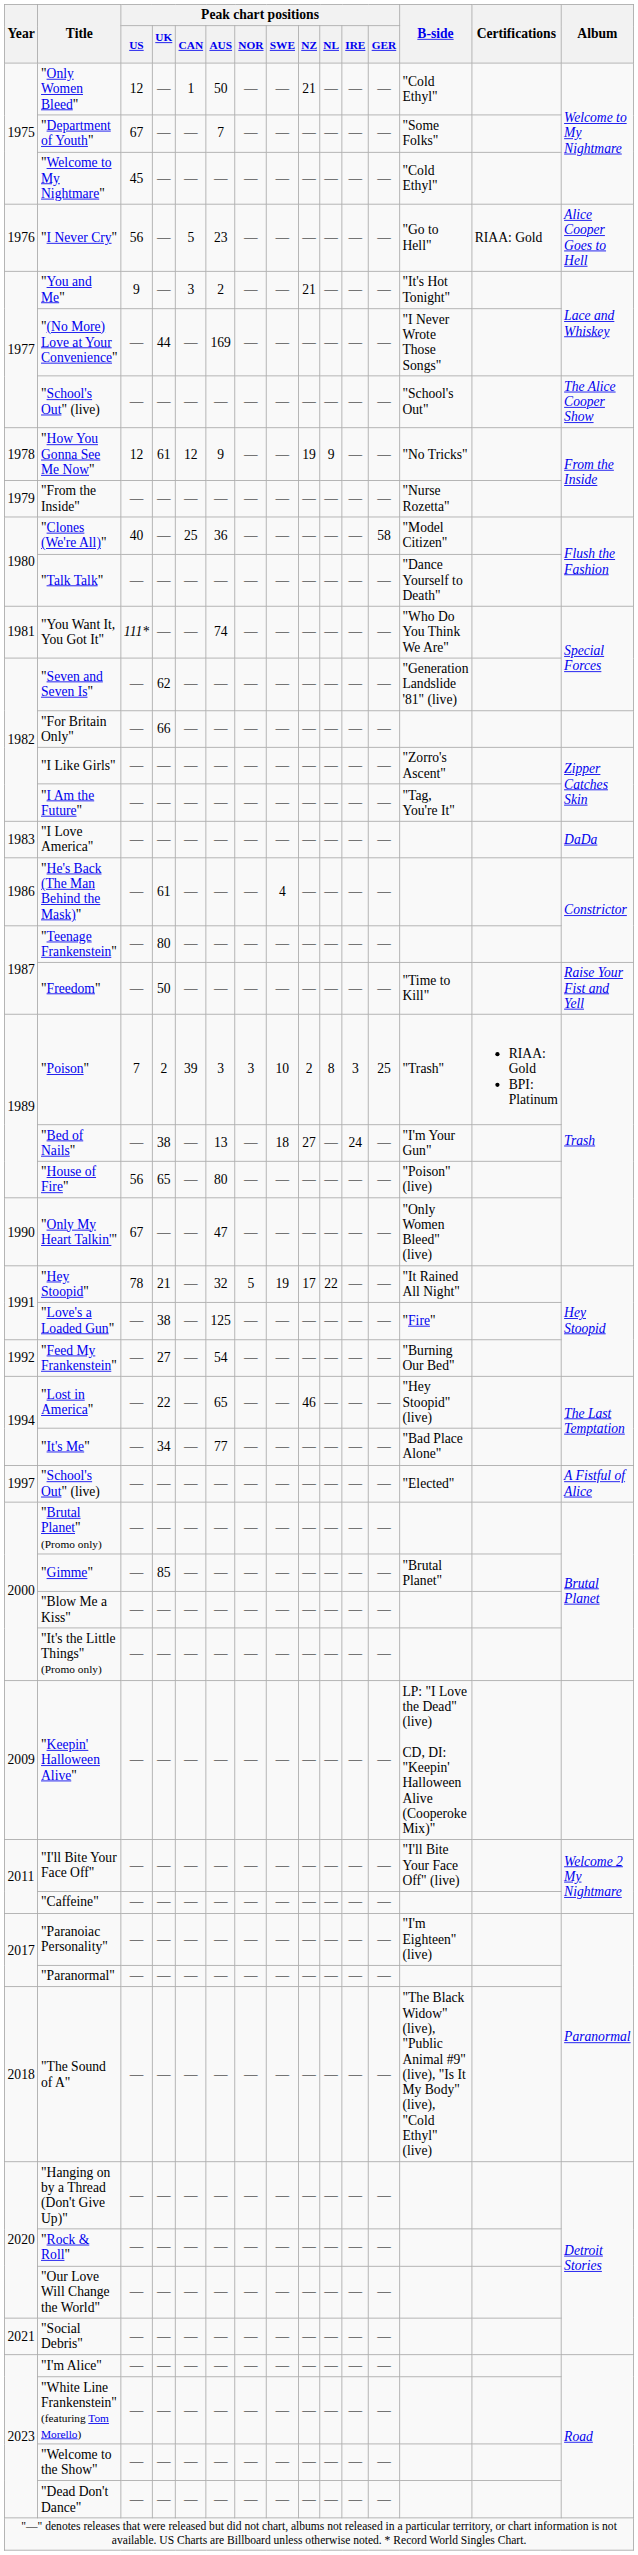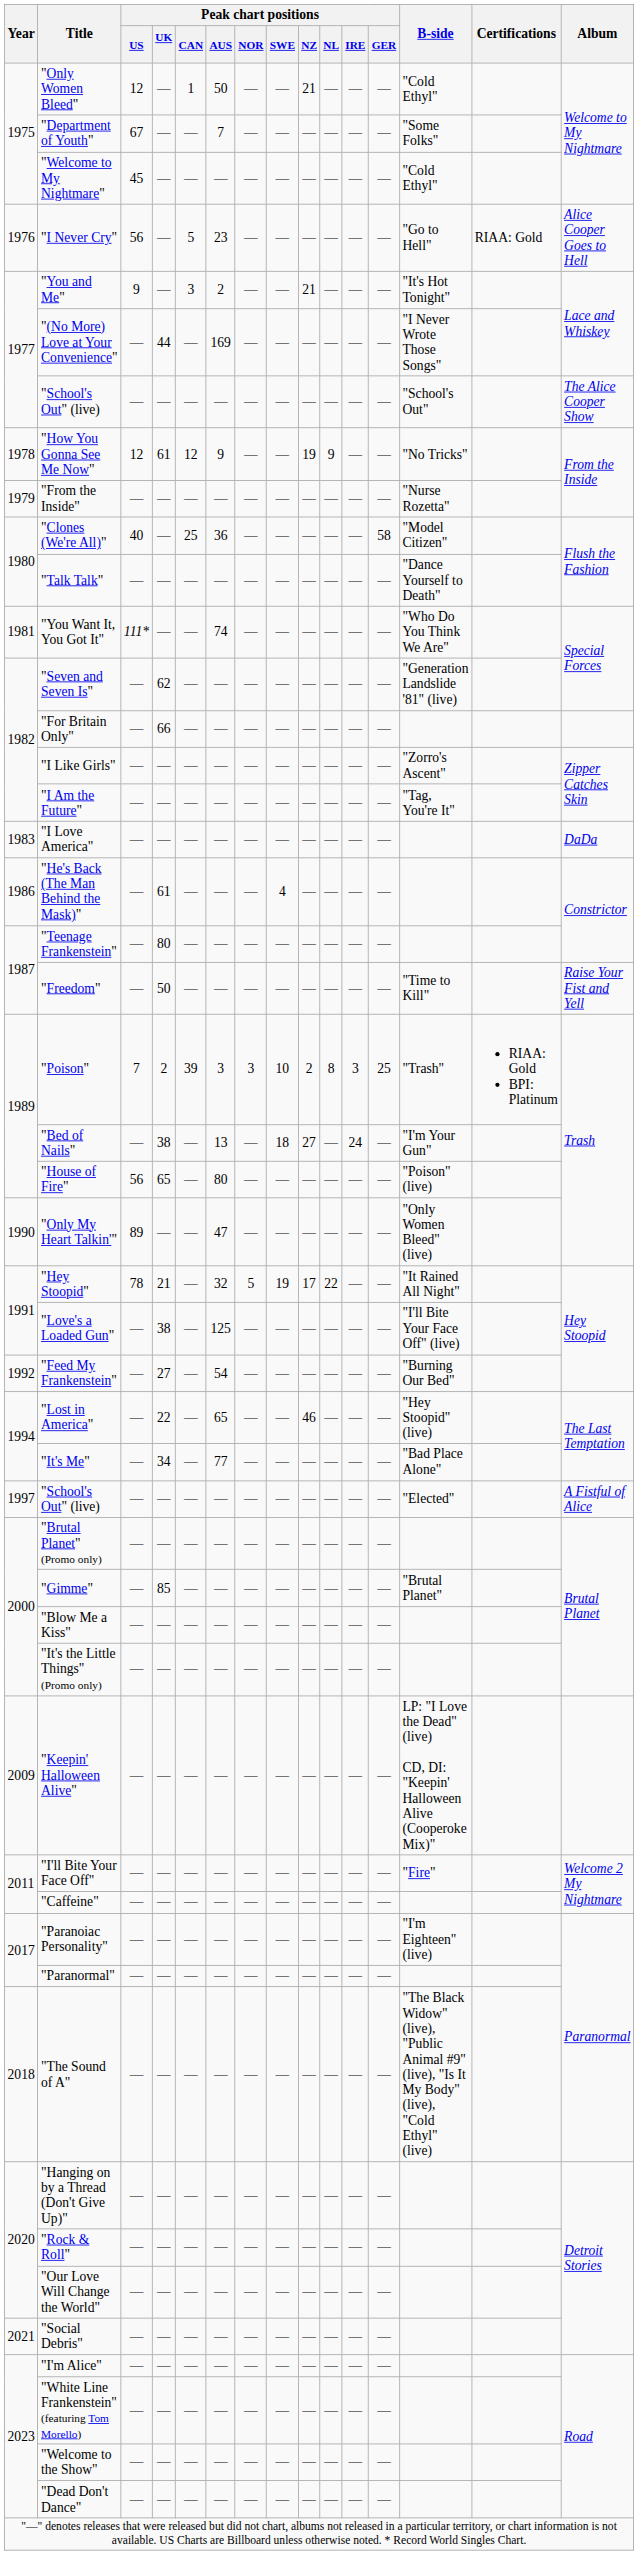"Only My Heart Talkin'" | Peak chart positions / US: 67 -> 89
"Love's a Loaded Gun" | B-side: "Fire" -> "I'll Bite Your Face Off" (live)
"I'll Bite Your Face Off" | B-side: "I'll Bite Your Face Off" (live) -> "Fire"
